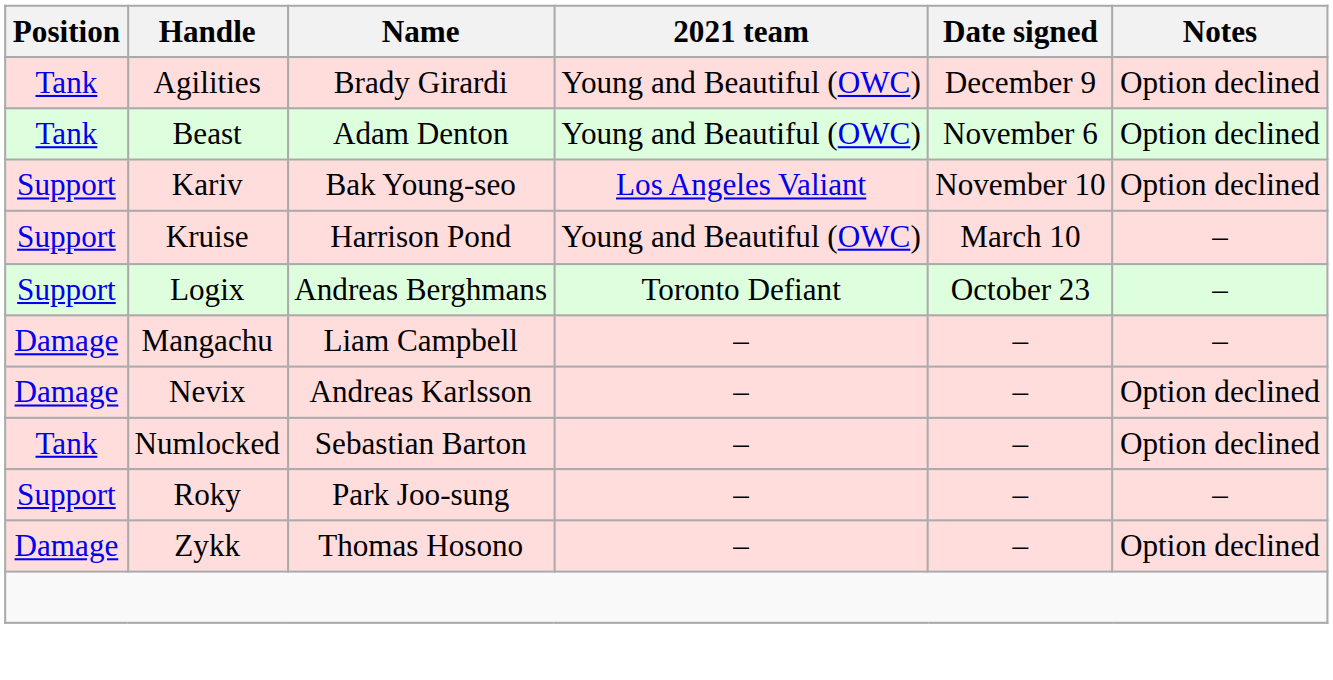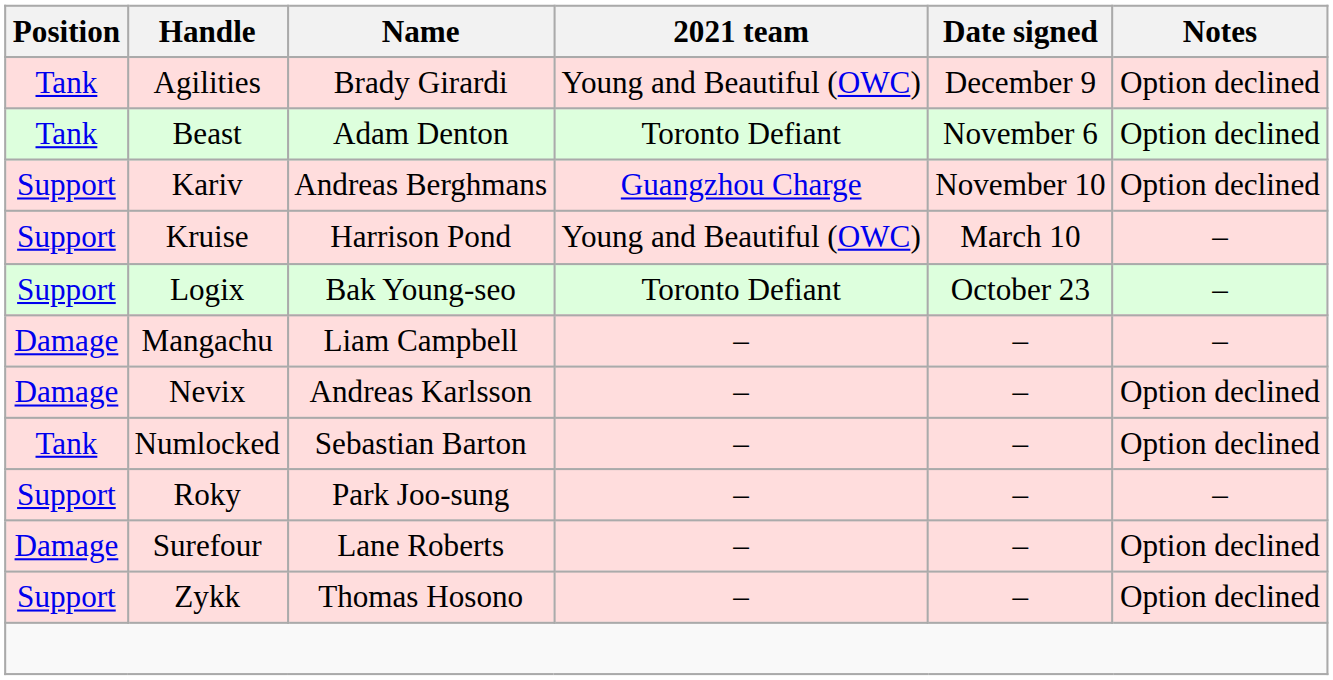Beast | 2021 team: Young and Beautiful (OWC) -> Toronto Defiant
Kariv | Name: Bak Young-seo -> Andreas Berghmans
Kariv | 2021 team: Los Angeles Valiant -> Guangzhou Charge
Logix | Name: Andreas Berghmans -> Bak Young-seo
+ row: Damage | Surefour | Lane Roberts | – | – | Option declined
Zykk | Position: Damage -> Support
